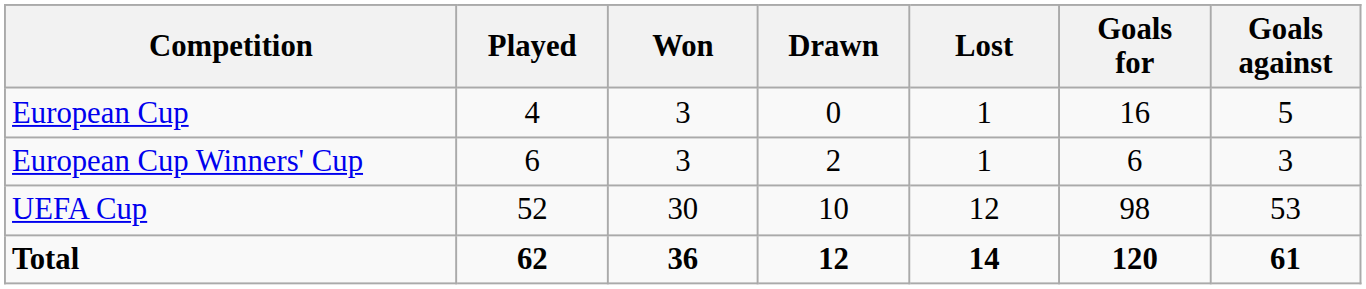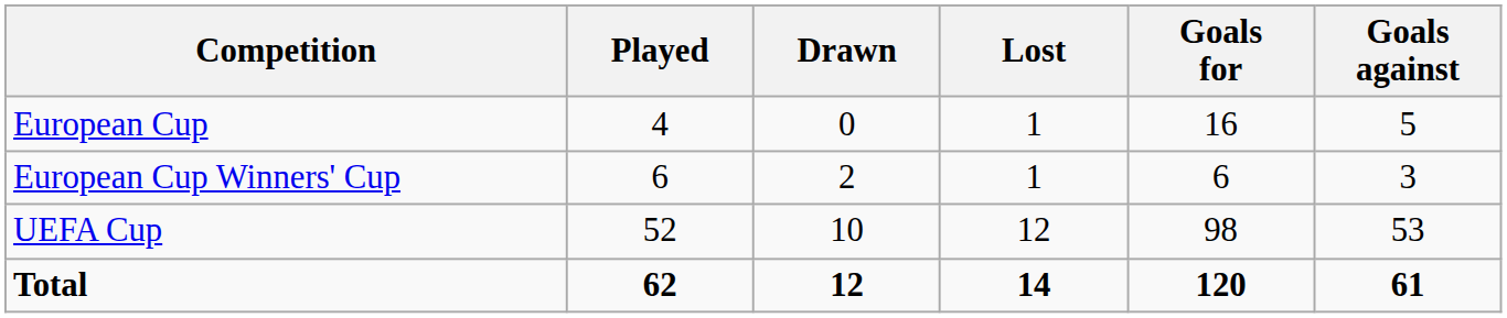- column: Won | 3 | 3 | 30 | 36
